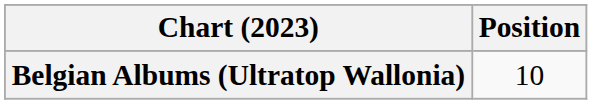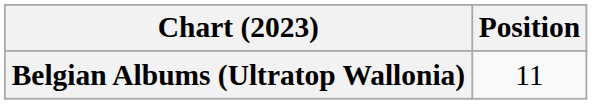Belgian Albums (Ultratop Wallonia) | Position: 10 -> 11
